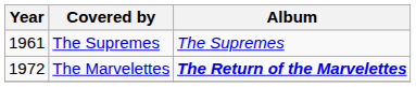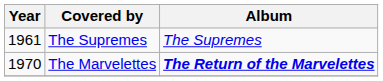The Marvelettes | Year: 1972 -> 1970
